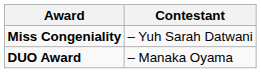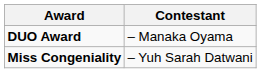rows swapped: Miss Congeniality <-> DUO Award
